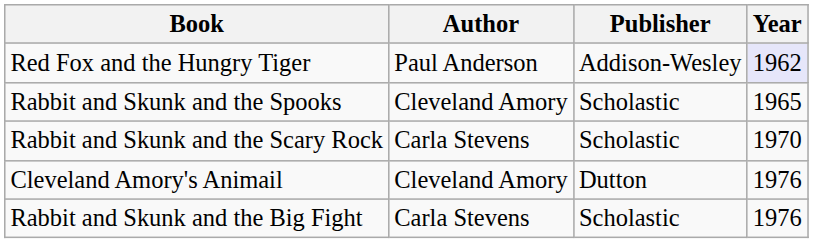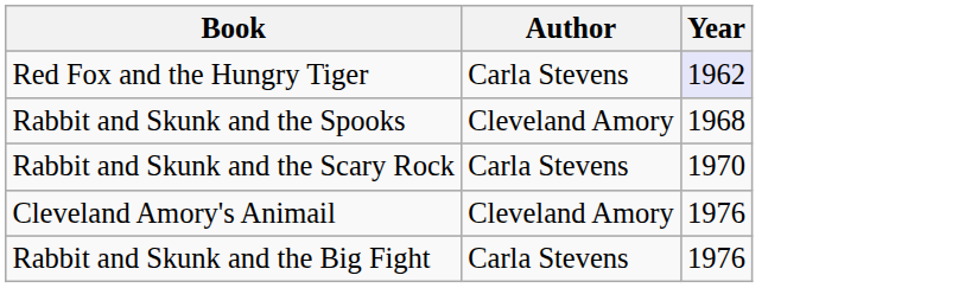- column: Publisher | Addison-Wesley | Scholastic | Scholastic | Dutton | Scholastic
Red Fox and the Hungry Tiger | Author: Paul Anderson -> Carla Stevens
Rabbit and Skunk and the Spooks | Year: 1965 -> 1968
